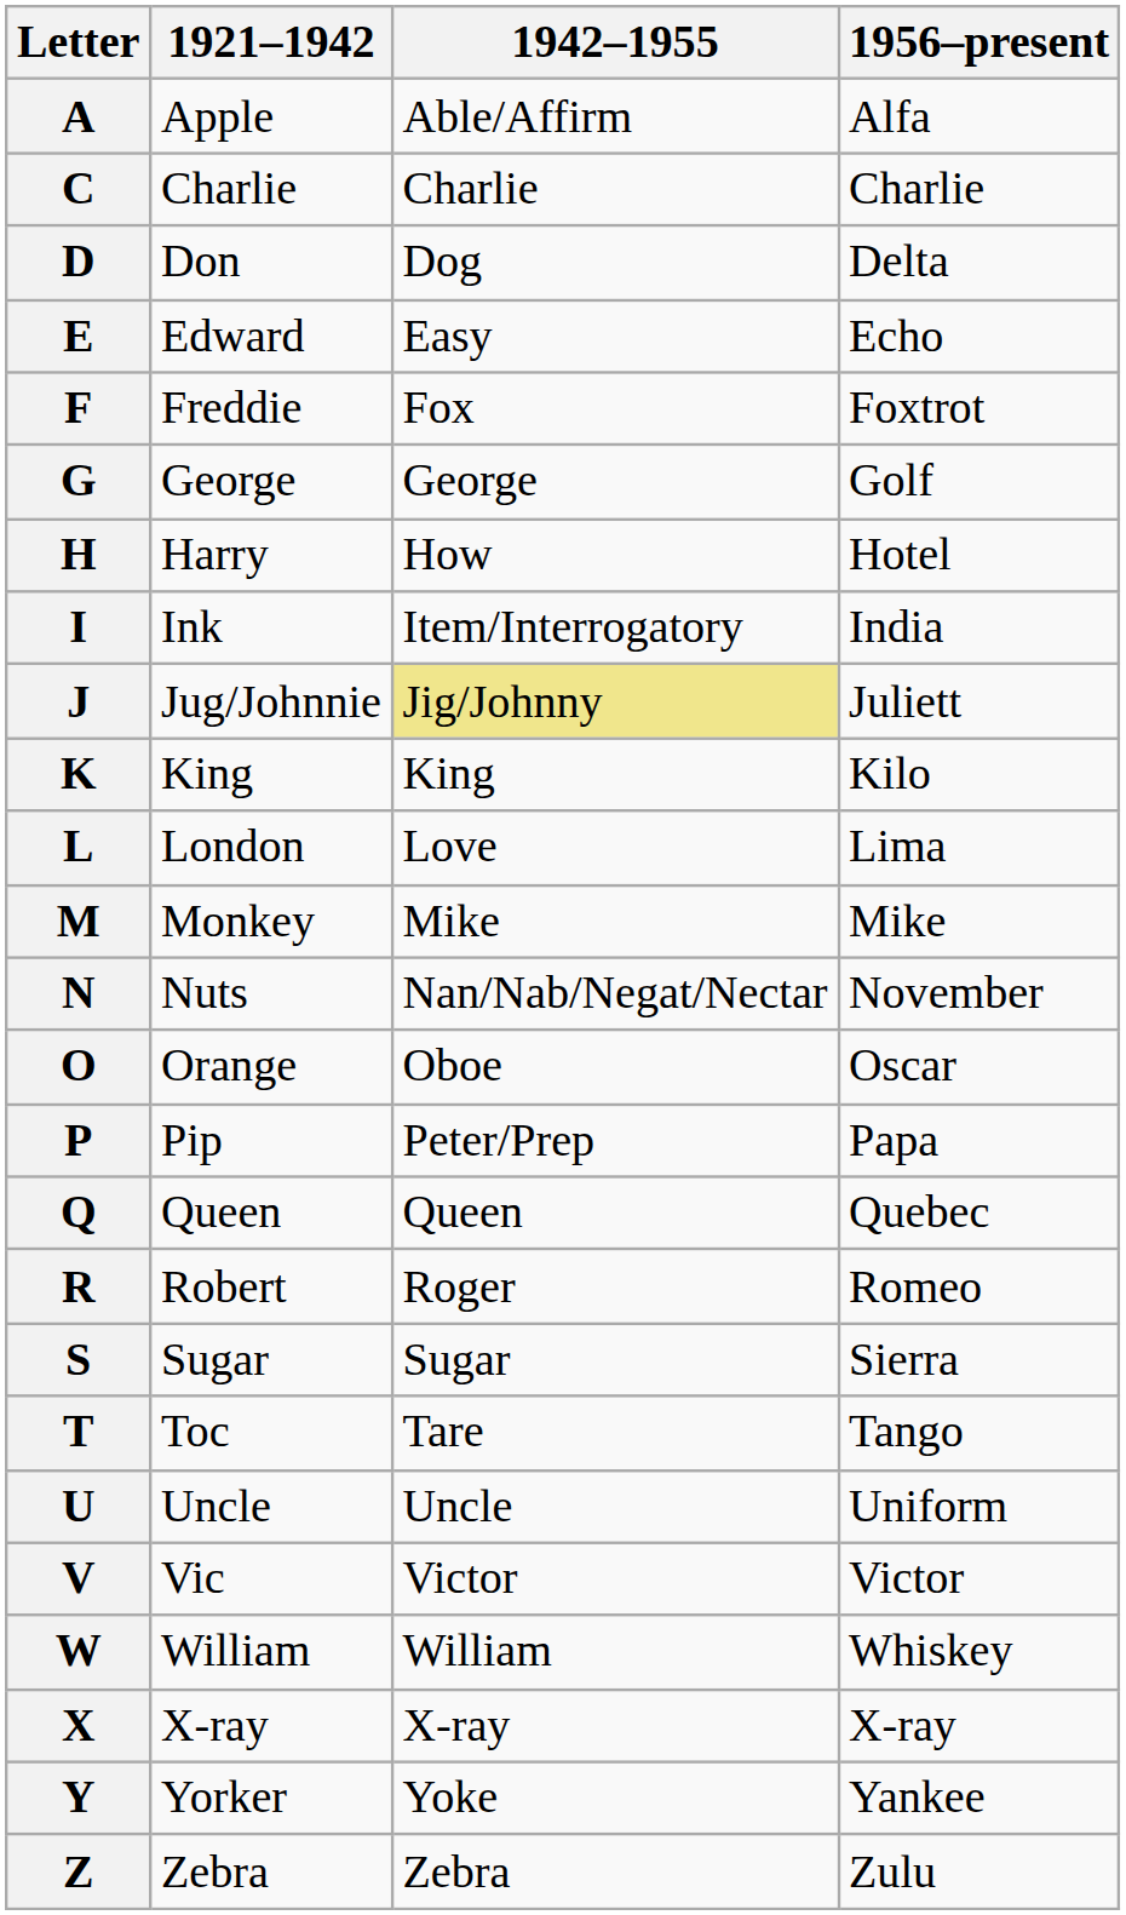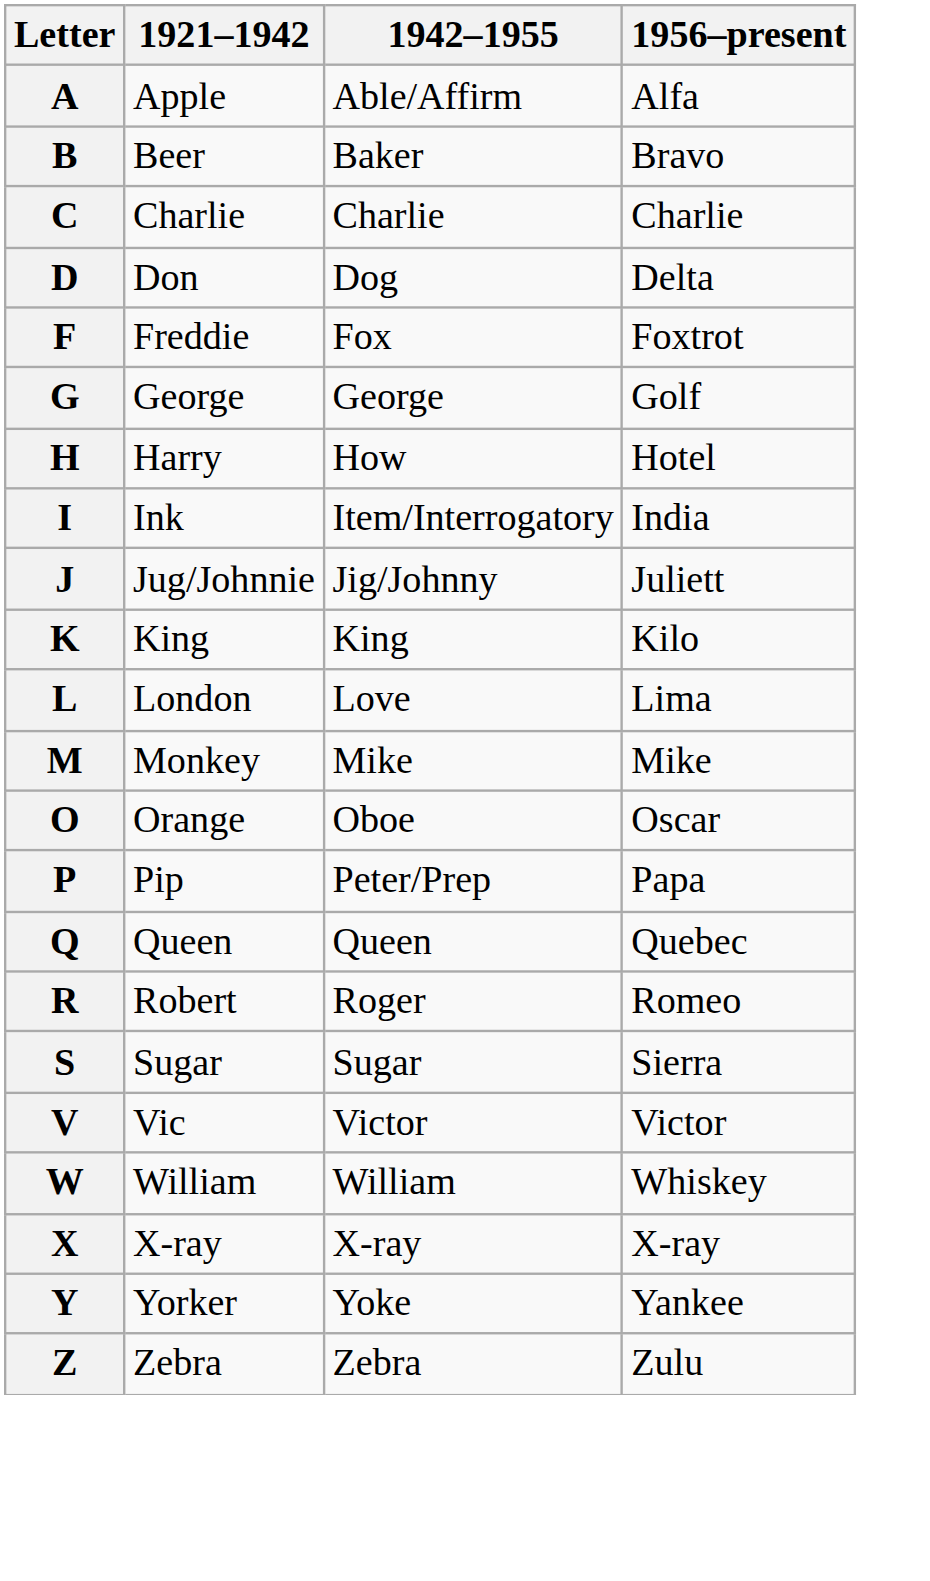+ row: B | Beer | Baker | Bravo
- row: E | Edward | Easy | Echo
J | 1942–1955: khaki background -> no background
- row: N | Nuts | Nan/Nab/Negat/Nectar | November
- row: T | Toc | Tare | Tango
- row: U | Uncle | Uncle | Uniform
